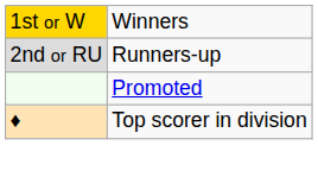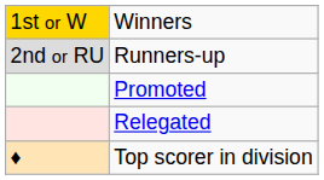+ row: Relegated
